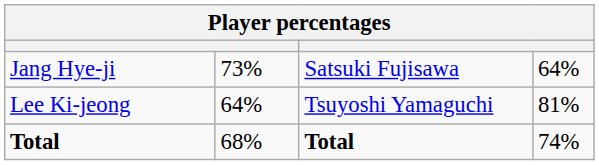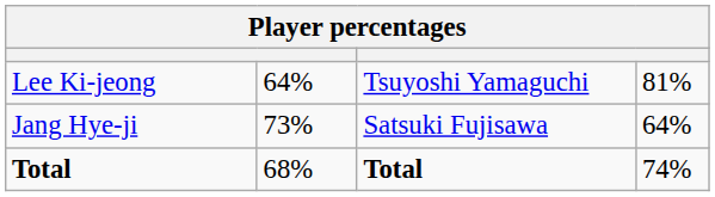rows swapped: Jang Hye-ji <-> Lee Ki-jeong
